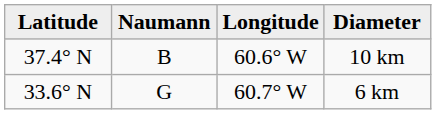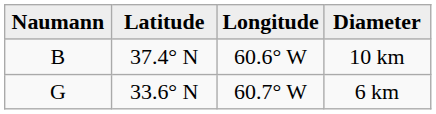columns swapped: Naumann <-> Latitude
